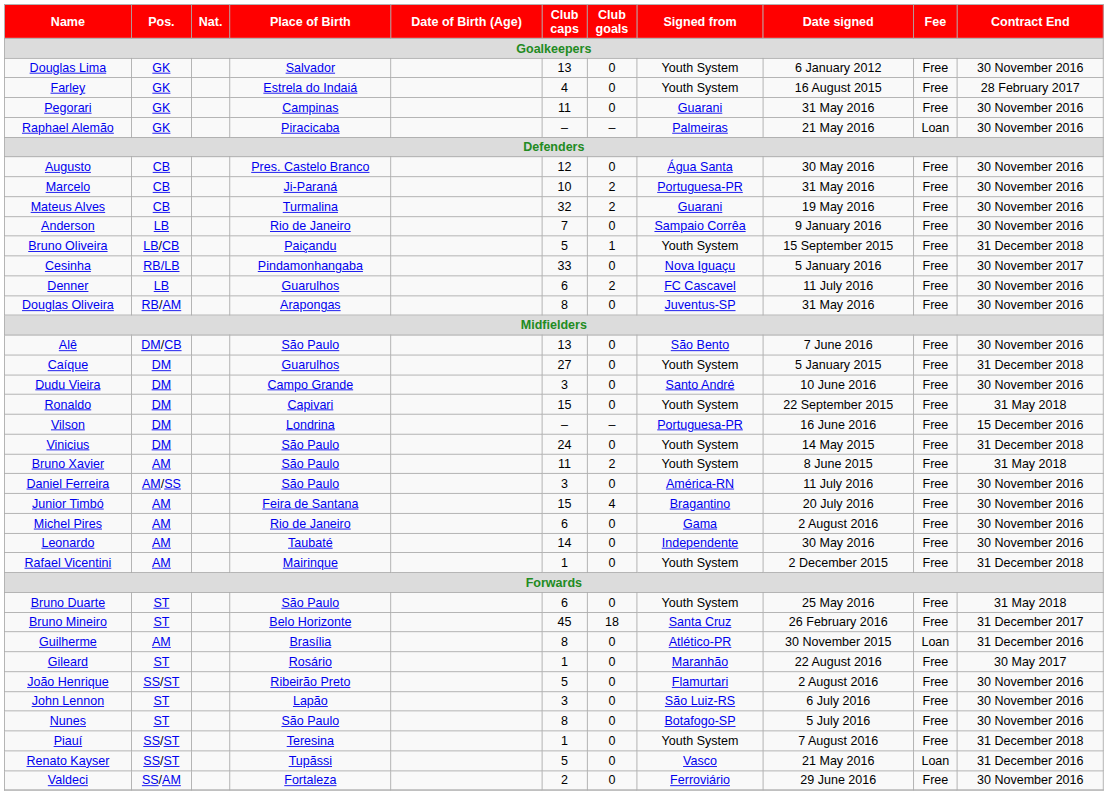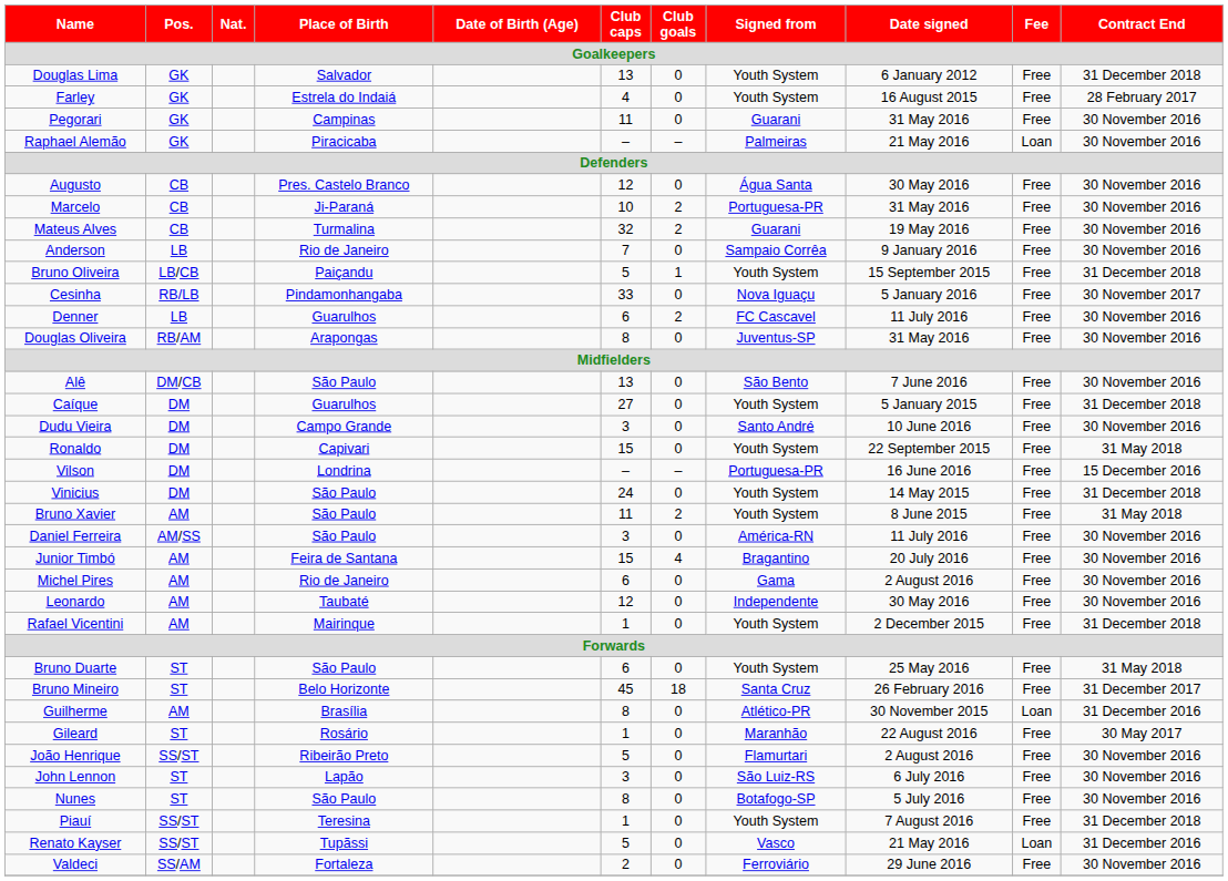Douglas Lima | Contract End: 30 November 2016 -> 31 December 2018
Leonardo | Club caps: 14 -> 12
